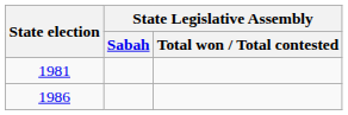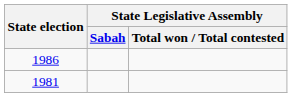rows swapped: 1981 <-> 1986
